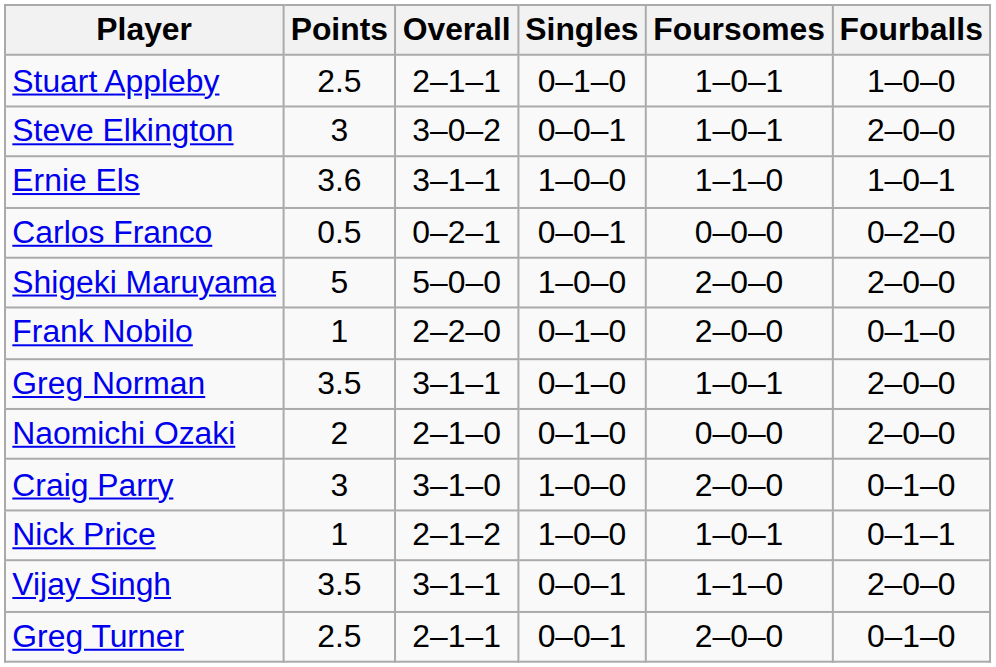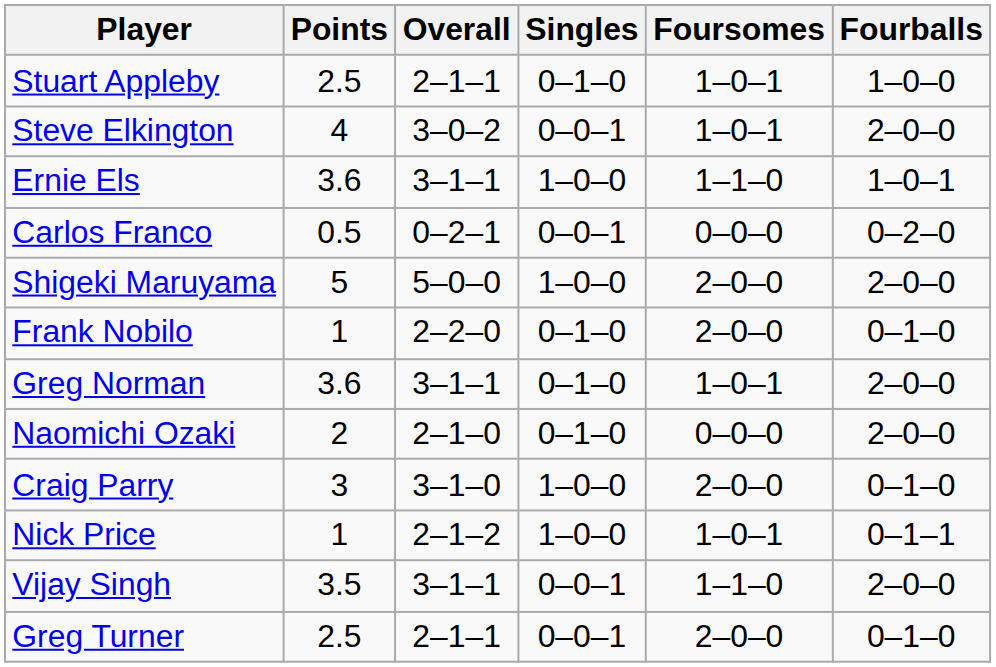Steve Elkington | Points: 3 -> 4
Greg Norman | Points: 3.5 -> 3.6
